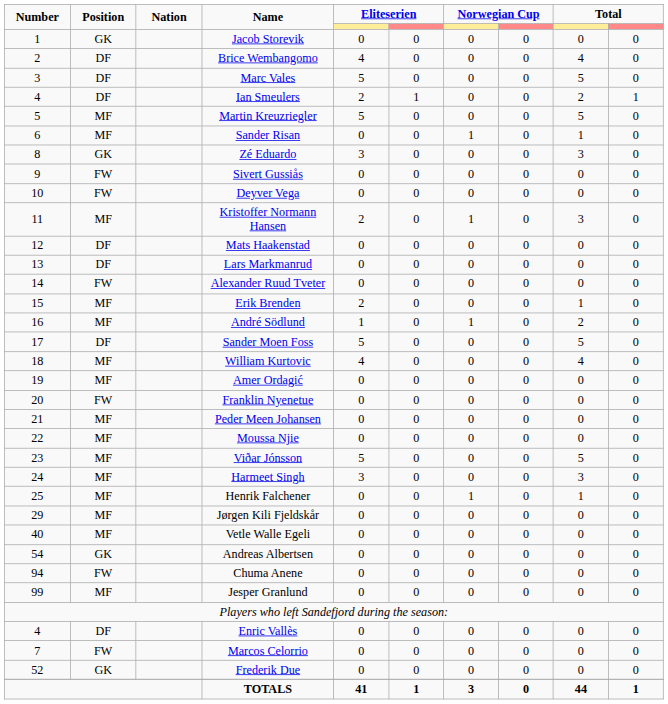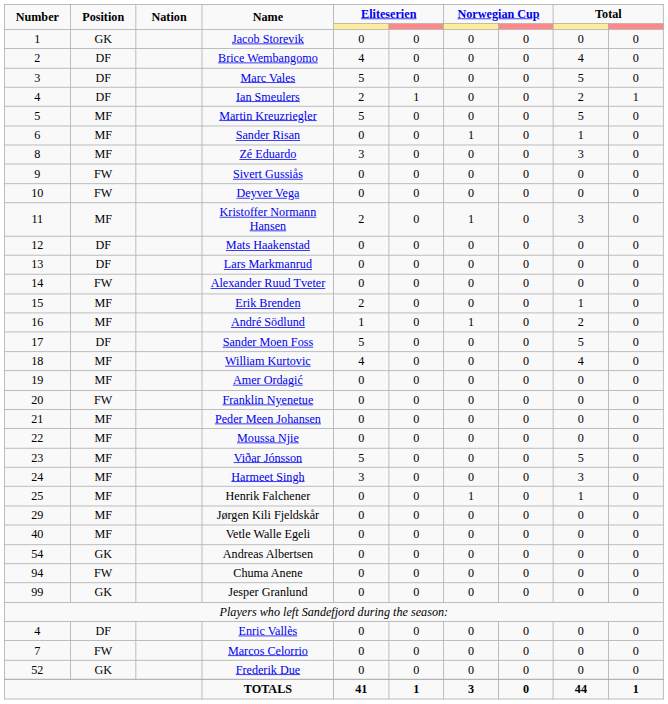Zé Eduardo | Position: GK -> MF
Jesper Granlund | Position: MF -> GK
